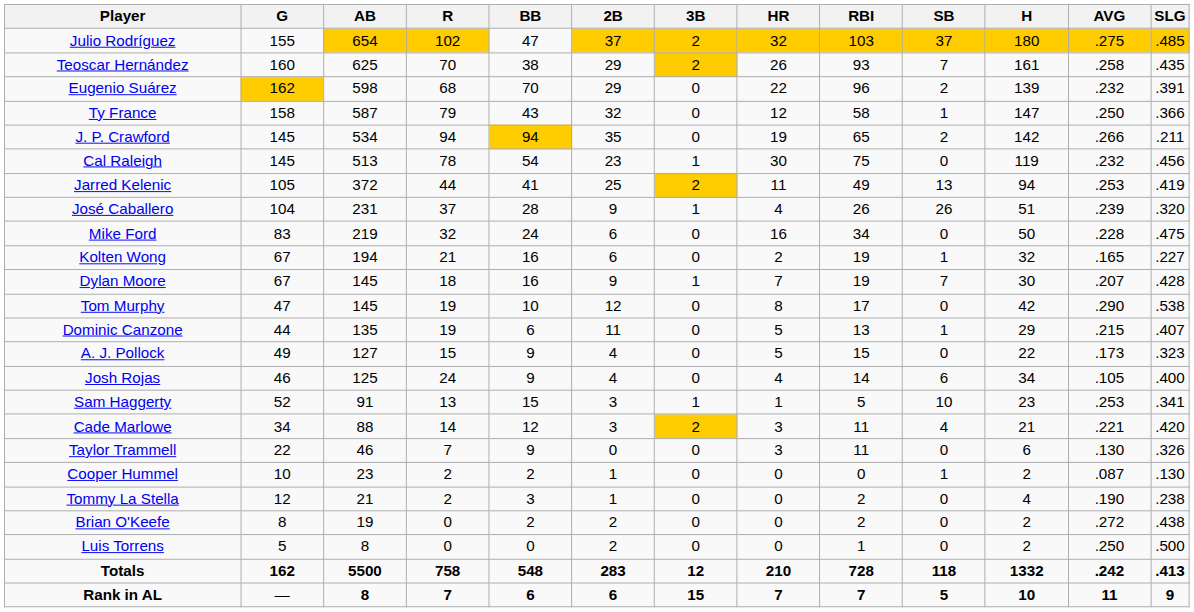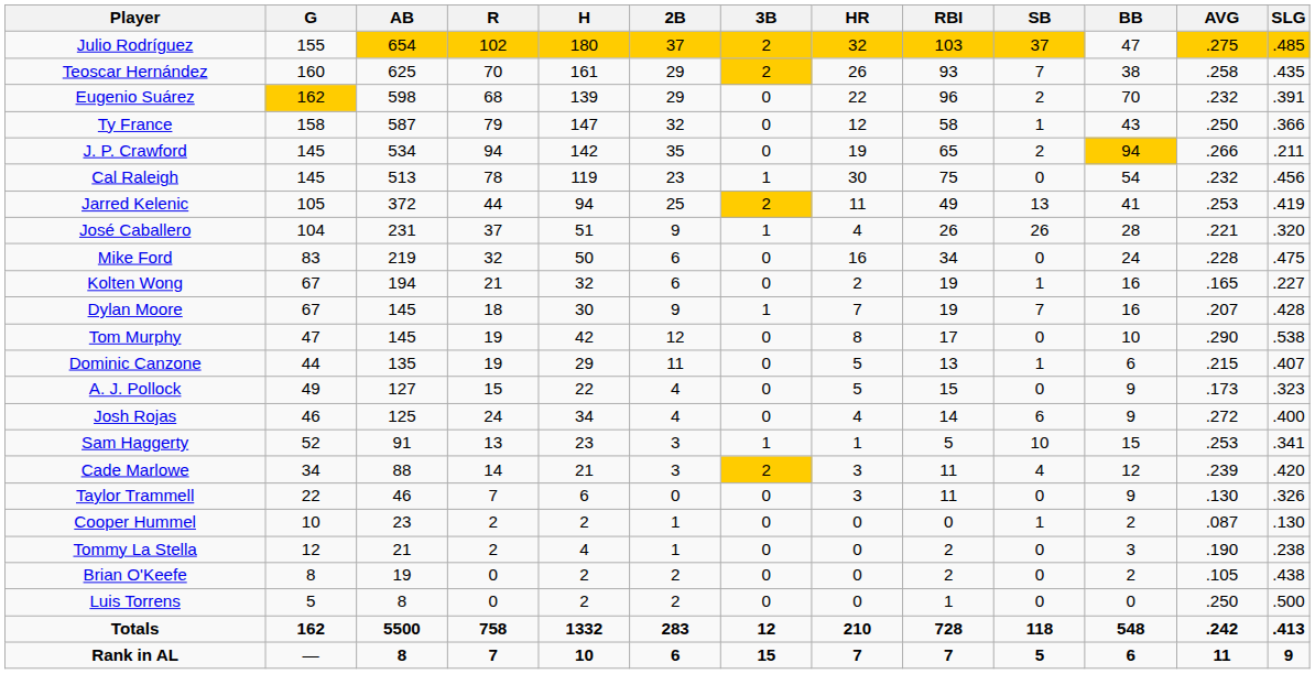columns swapped: H <-> BB
José Caballero | AVG: .239 -> .221
Josh Rojas | AVG: .105 -> .272
Cade Marlowe | AVG: .221 -> .239
Brian O'Keefe | AVG: .272 -> .105
